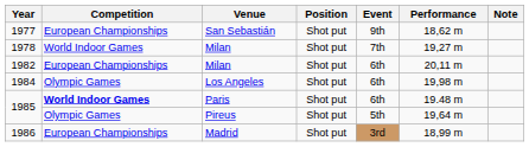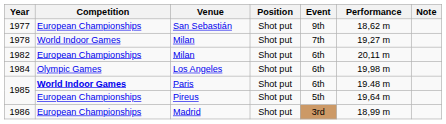1985 / Pireus | Competition: Olympic Games -> European Championships
